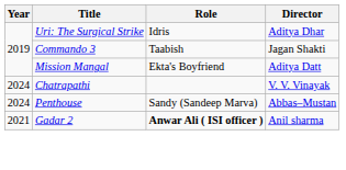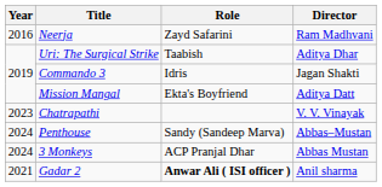+ row: 2016 | Neerja | Zayd Safarini | Ram Madhvani
Uri: The Surgical Strike | Role: Idris -> Taabish
Commando 3 | Role: Taabish -> Idris
Chatrapathi | Year: 2024 -> 2023
+ row: 2024 | 3 Monkeys | ACP Pranjal Dhar | Abbas Mustan
